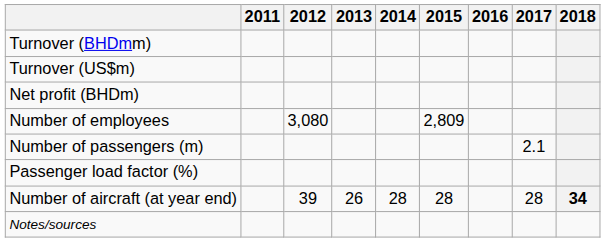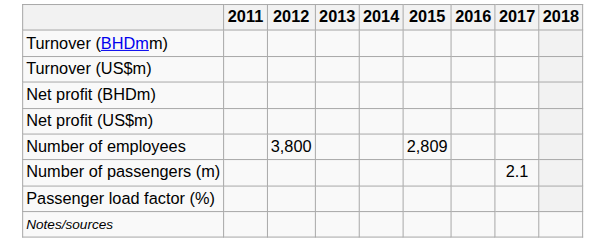+ row: Net profit (US$m)
Number of employees | 2012: 3,080 -> 3,800
- row: Number of aircraft (at year end) | 39 | 26 | 28 | 28 | 28 | 34
